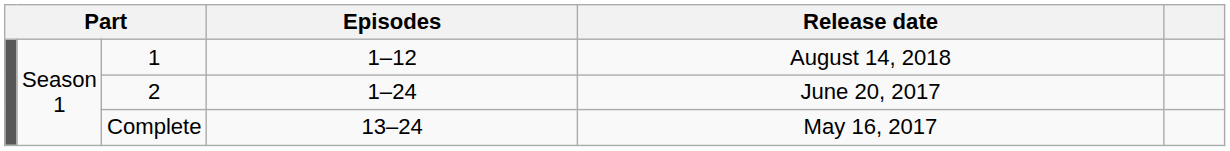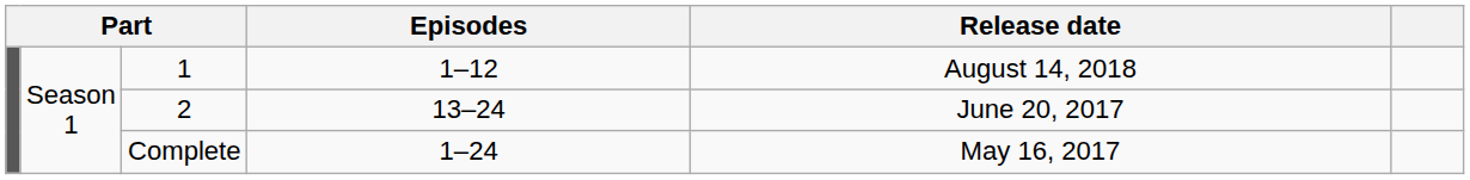2 | Episodes: 1–24 -> 13–24
Complete | Episodes: 13–24 -> 1–24
